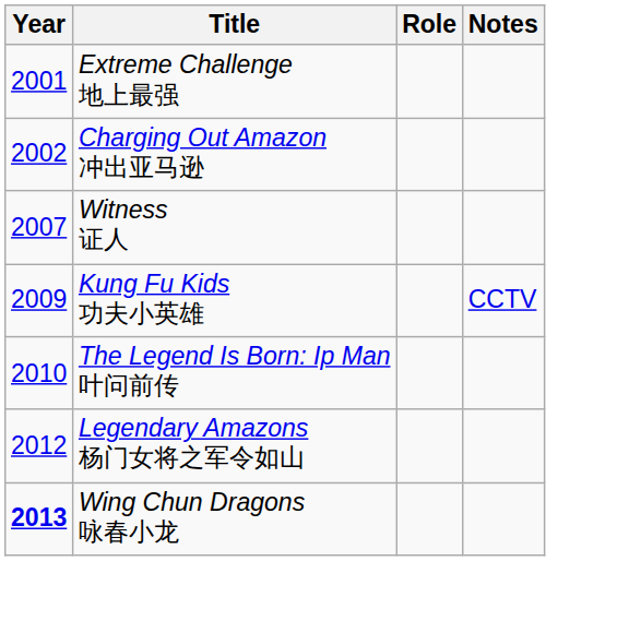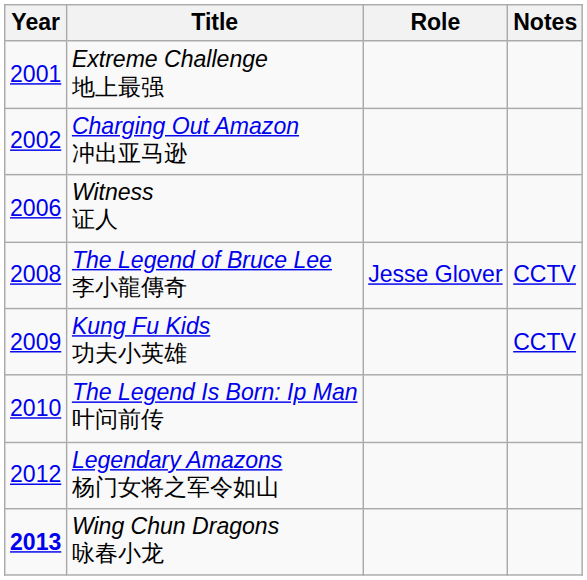Witness 证人 | Year: 2007 -> 2006
+ row: 2008 | The Legend of Bruce Lee 李小龍傳奇 | Jesse Glover | CCTV
